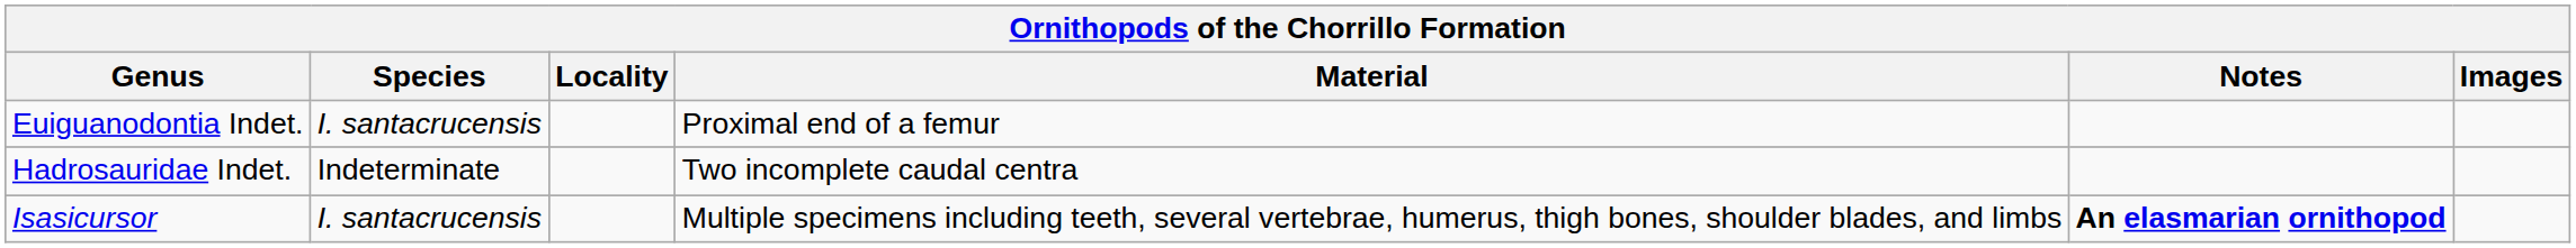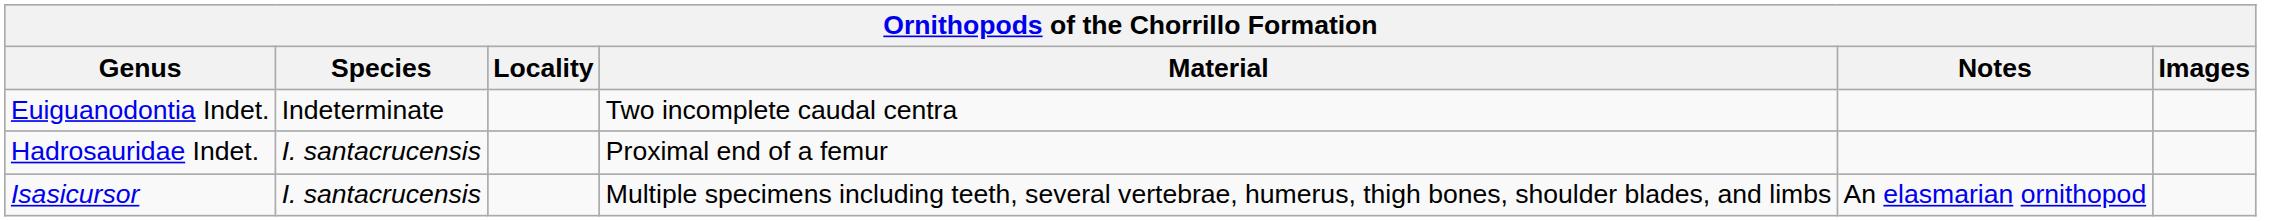Euiguanodontia Indet. | Species: I. santacrucensis -> Indeterminate
Euiguanodontia Indet. | Material: Proximal end of a femur -> Two incomplete caudal centra
Hadrosauridae Indet. | Species: Indeterminate -> I. santacrucensis
Hadrosauridae Indet. | Material: Two incomplete caudal centra -> Proximal end of a femur
Isasicursor | Notes: bold -> normal
